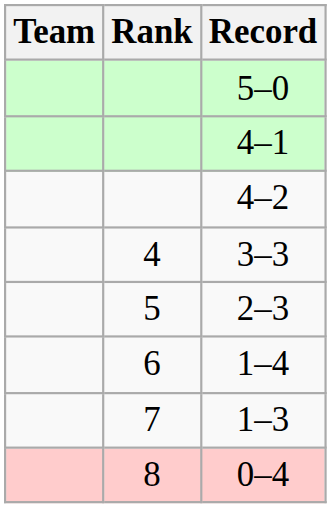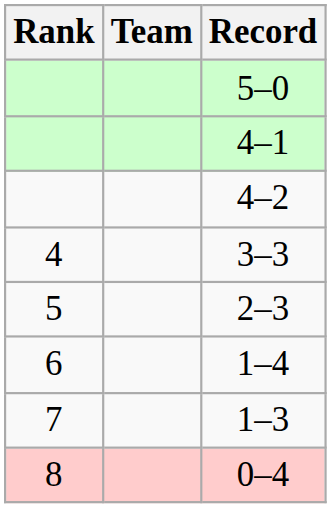columns swapped: Rank <-> Team
